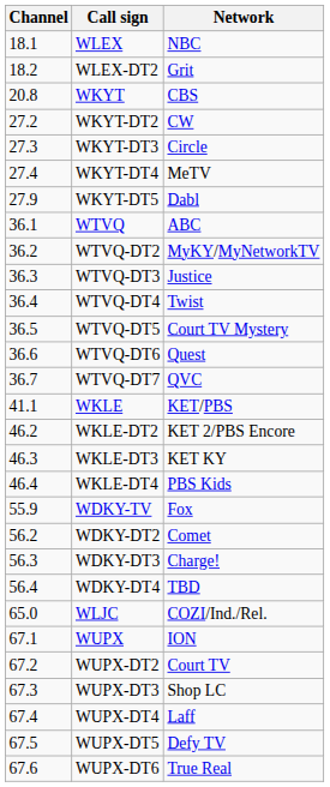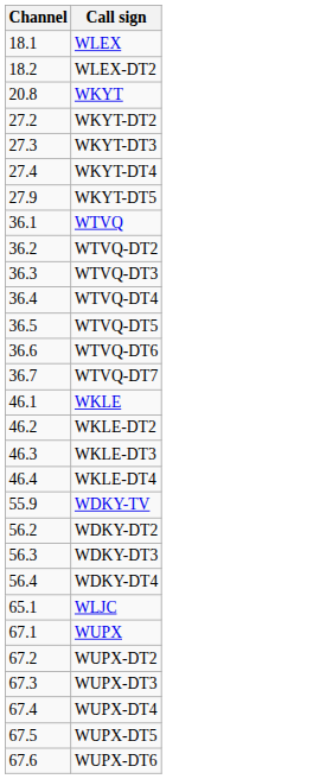- column: Network | NBC | Grit | CBS | CW | Circle | MeTV | Dabl | ABC | MyKY/MyNetworkTV | Justice | Twist | Court TV Mystery | Quest | QVC | KET/PBS | KET 2/PBS Encore | KET KY | PBS Kids | Fox | Comet | Charge! | TBD | COZI/Ind./Rel. | ION | Court TV | Shop LC | Laff | Defy TV | True Real
WKLE | Channel: 41.1 -> 46.1
WLJC | Channel: 65.0 -> 65.1
